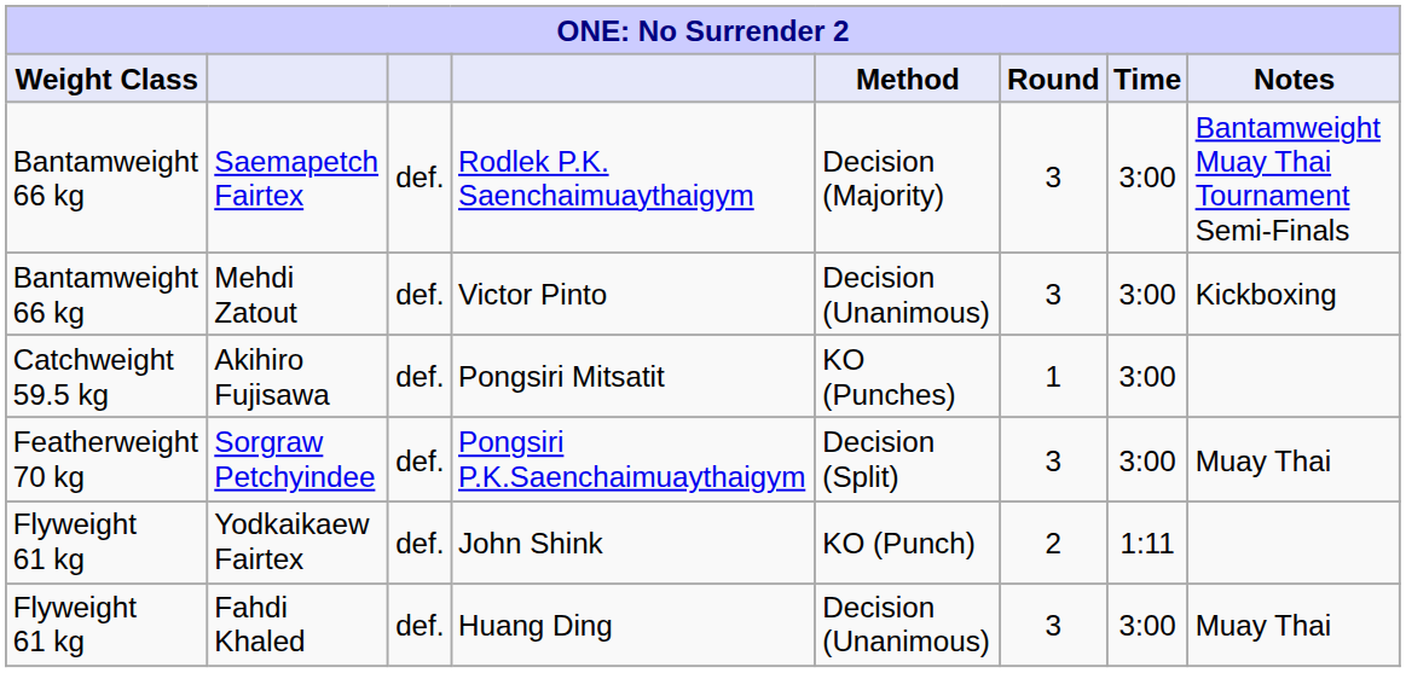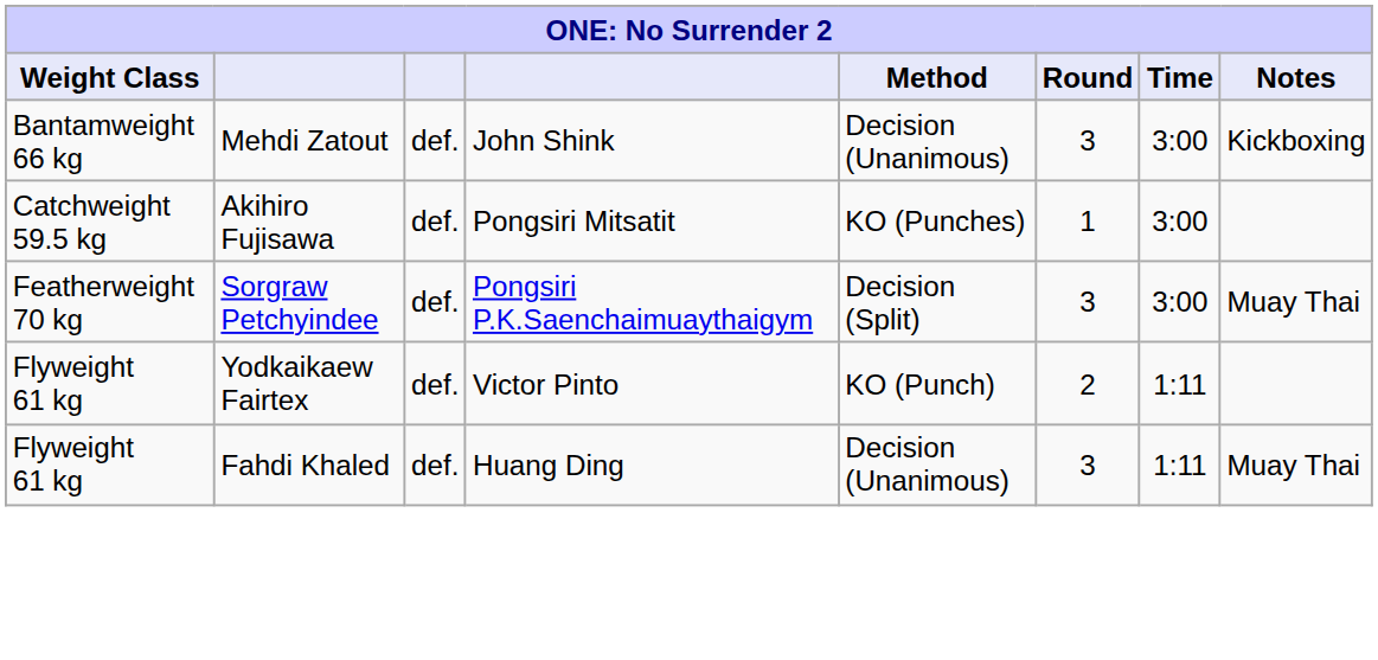- row: Bantamweight 66 kg | Saemapetch Fairtex | def. | Rodlek P.K. Saenchaimuaythaigym | Decision (Majority) | 3 | 3:00 | Bantamweight Muay Thai Tournament Semi-Finals
Mehdi Zatout | column 4: Victor Pinto -> John Shink
Yodkaikaew Fairtex | column 4: John Shink -> Victor Pinto
Fahdi Khaled | Time: 3:00 -> 1:11
